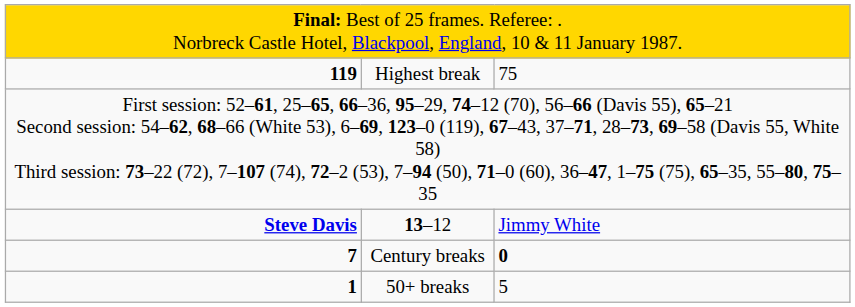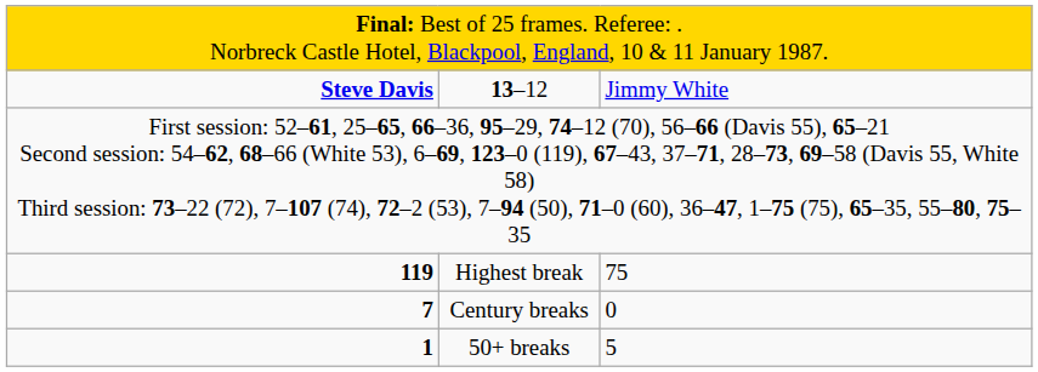rows swapped: 13–12 <-> Highest break
Century breaks | column 3: bold -> normal
